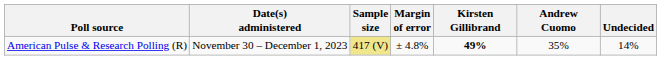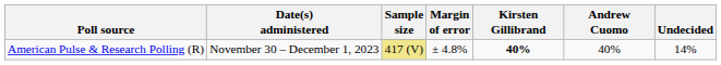American Pulse & Research Polling (R) | Kirsten Gillibrand: 49% -> 40%
American Pulse & Research Polling (R) | Andrew Cuomo: 35% -> 40%
